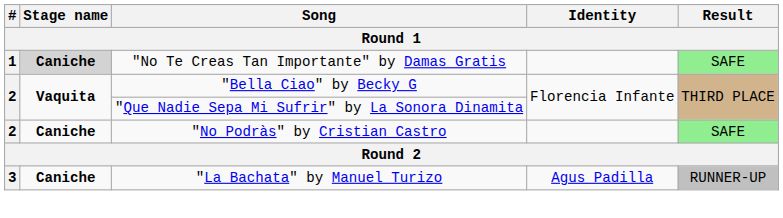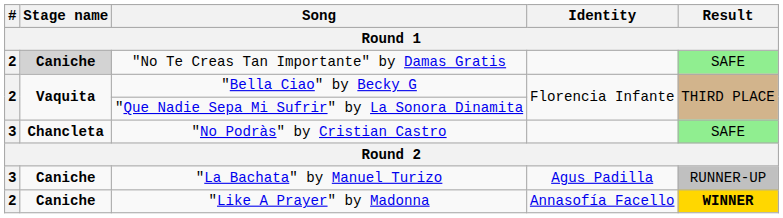"No Te Creas Tan Importante" by Damas Gratis | #: 1 -> 2
"No Podràs" by Cristian Castro | #: 2 -> 3
"No Podràs" by Cristian Castro | Stage name: Caniche -> Chancleta
+ row: 2 | Caniche | "Like A Prayer" by Madonna | Annasofía Facello | WINNER
